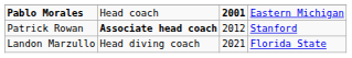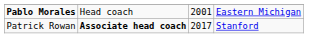Pablo Morales | column 3: bold -> normal
Patrick Rowan | column 3: 2012 -> 2017
- row: Landon Marzullo | Head diving coach | 2021 | Florida State
